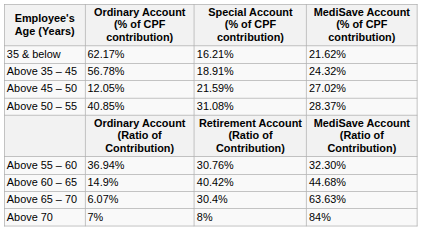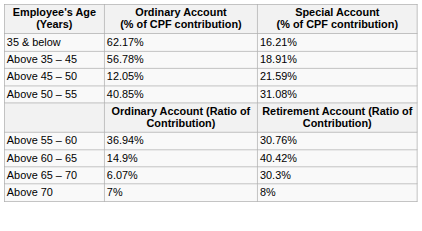- column: MediSave Account (% of CPF contribution) | 21.62% | 24.32% | 27.02% | 28.37% | MediSave Account (Ratio of Contribution) | 32.30% | 44.68% | 63.63% | 84%
Above 65 – 70 | Special Account (% of CPF contribution): 30.4% -> 30.3%
